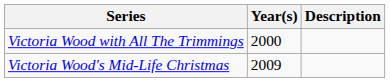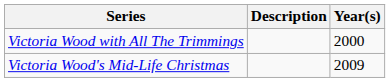columns swapped: Year(s) <-> Description
